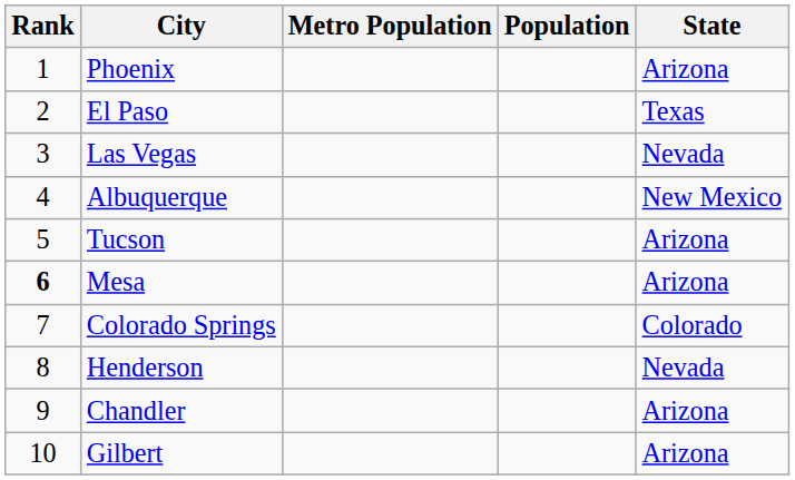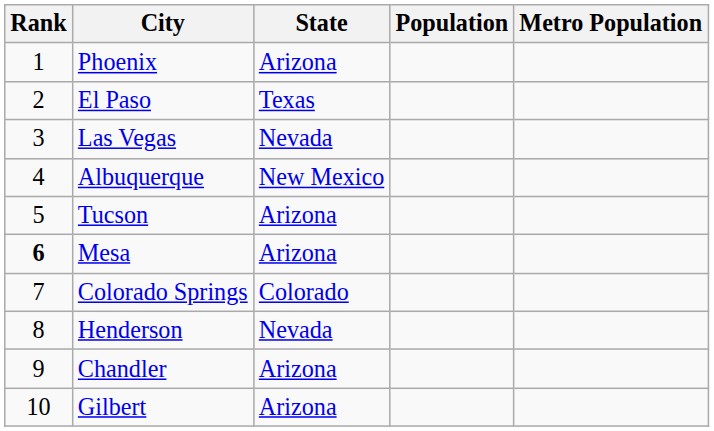columns swapped: State <-> Metro Population
